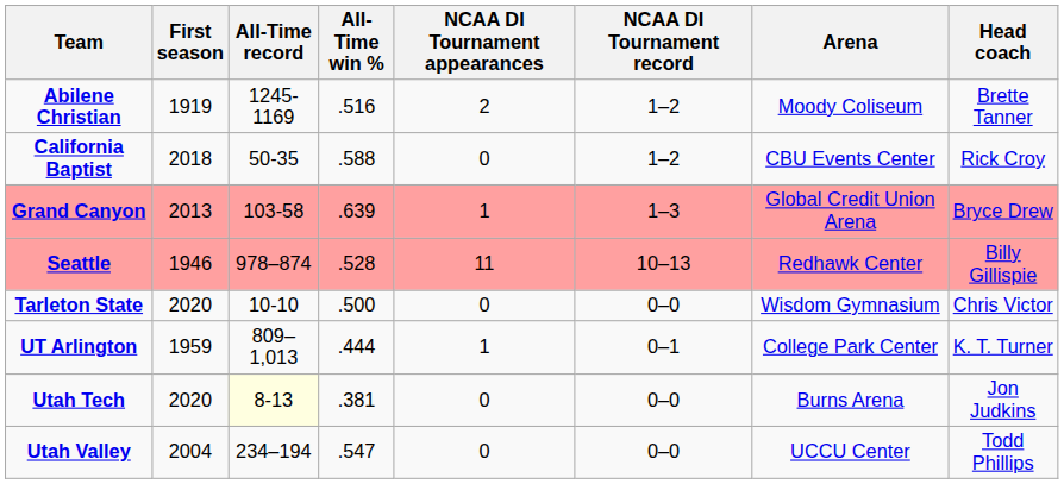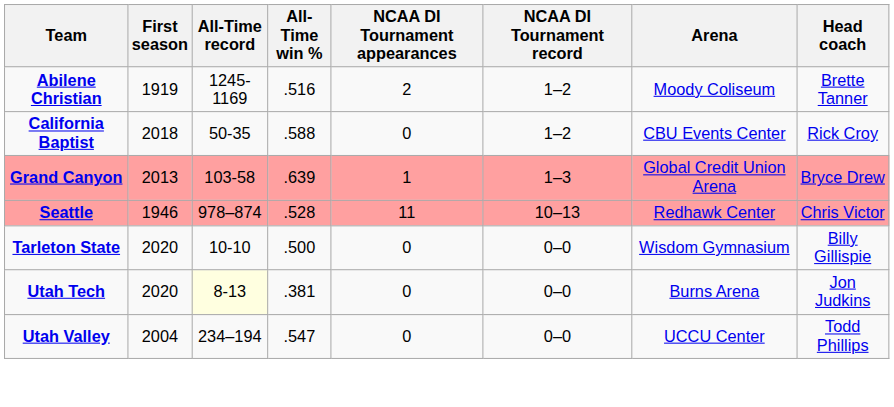Seattle | Head coach: Billy Gillispie -> Chris Victor
Tarleton State | Head coach: Chris Victor -> Billy Gillispie
- row: UT Arlington | 1959 | 809–1,013 | .444 | 1 | 0–1 | College Park Center | K. T. Turner
